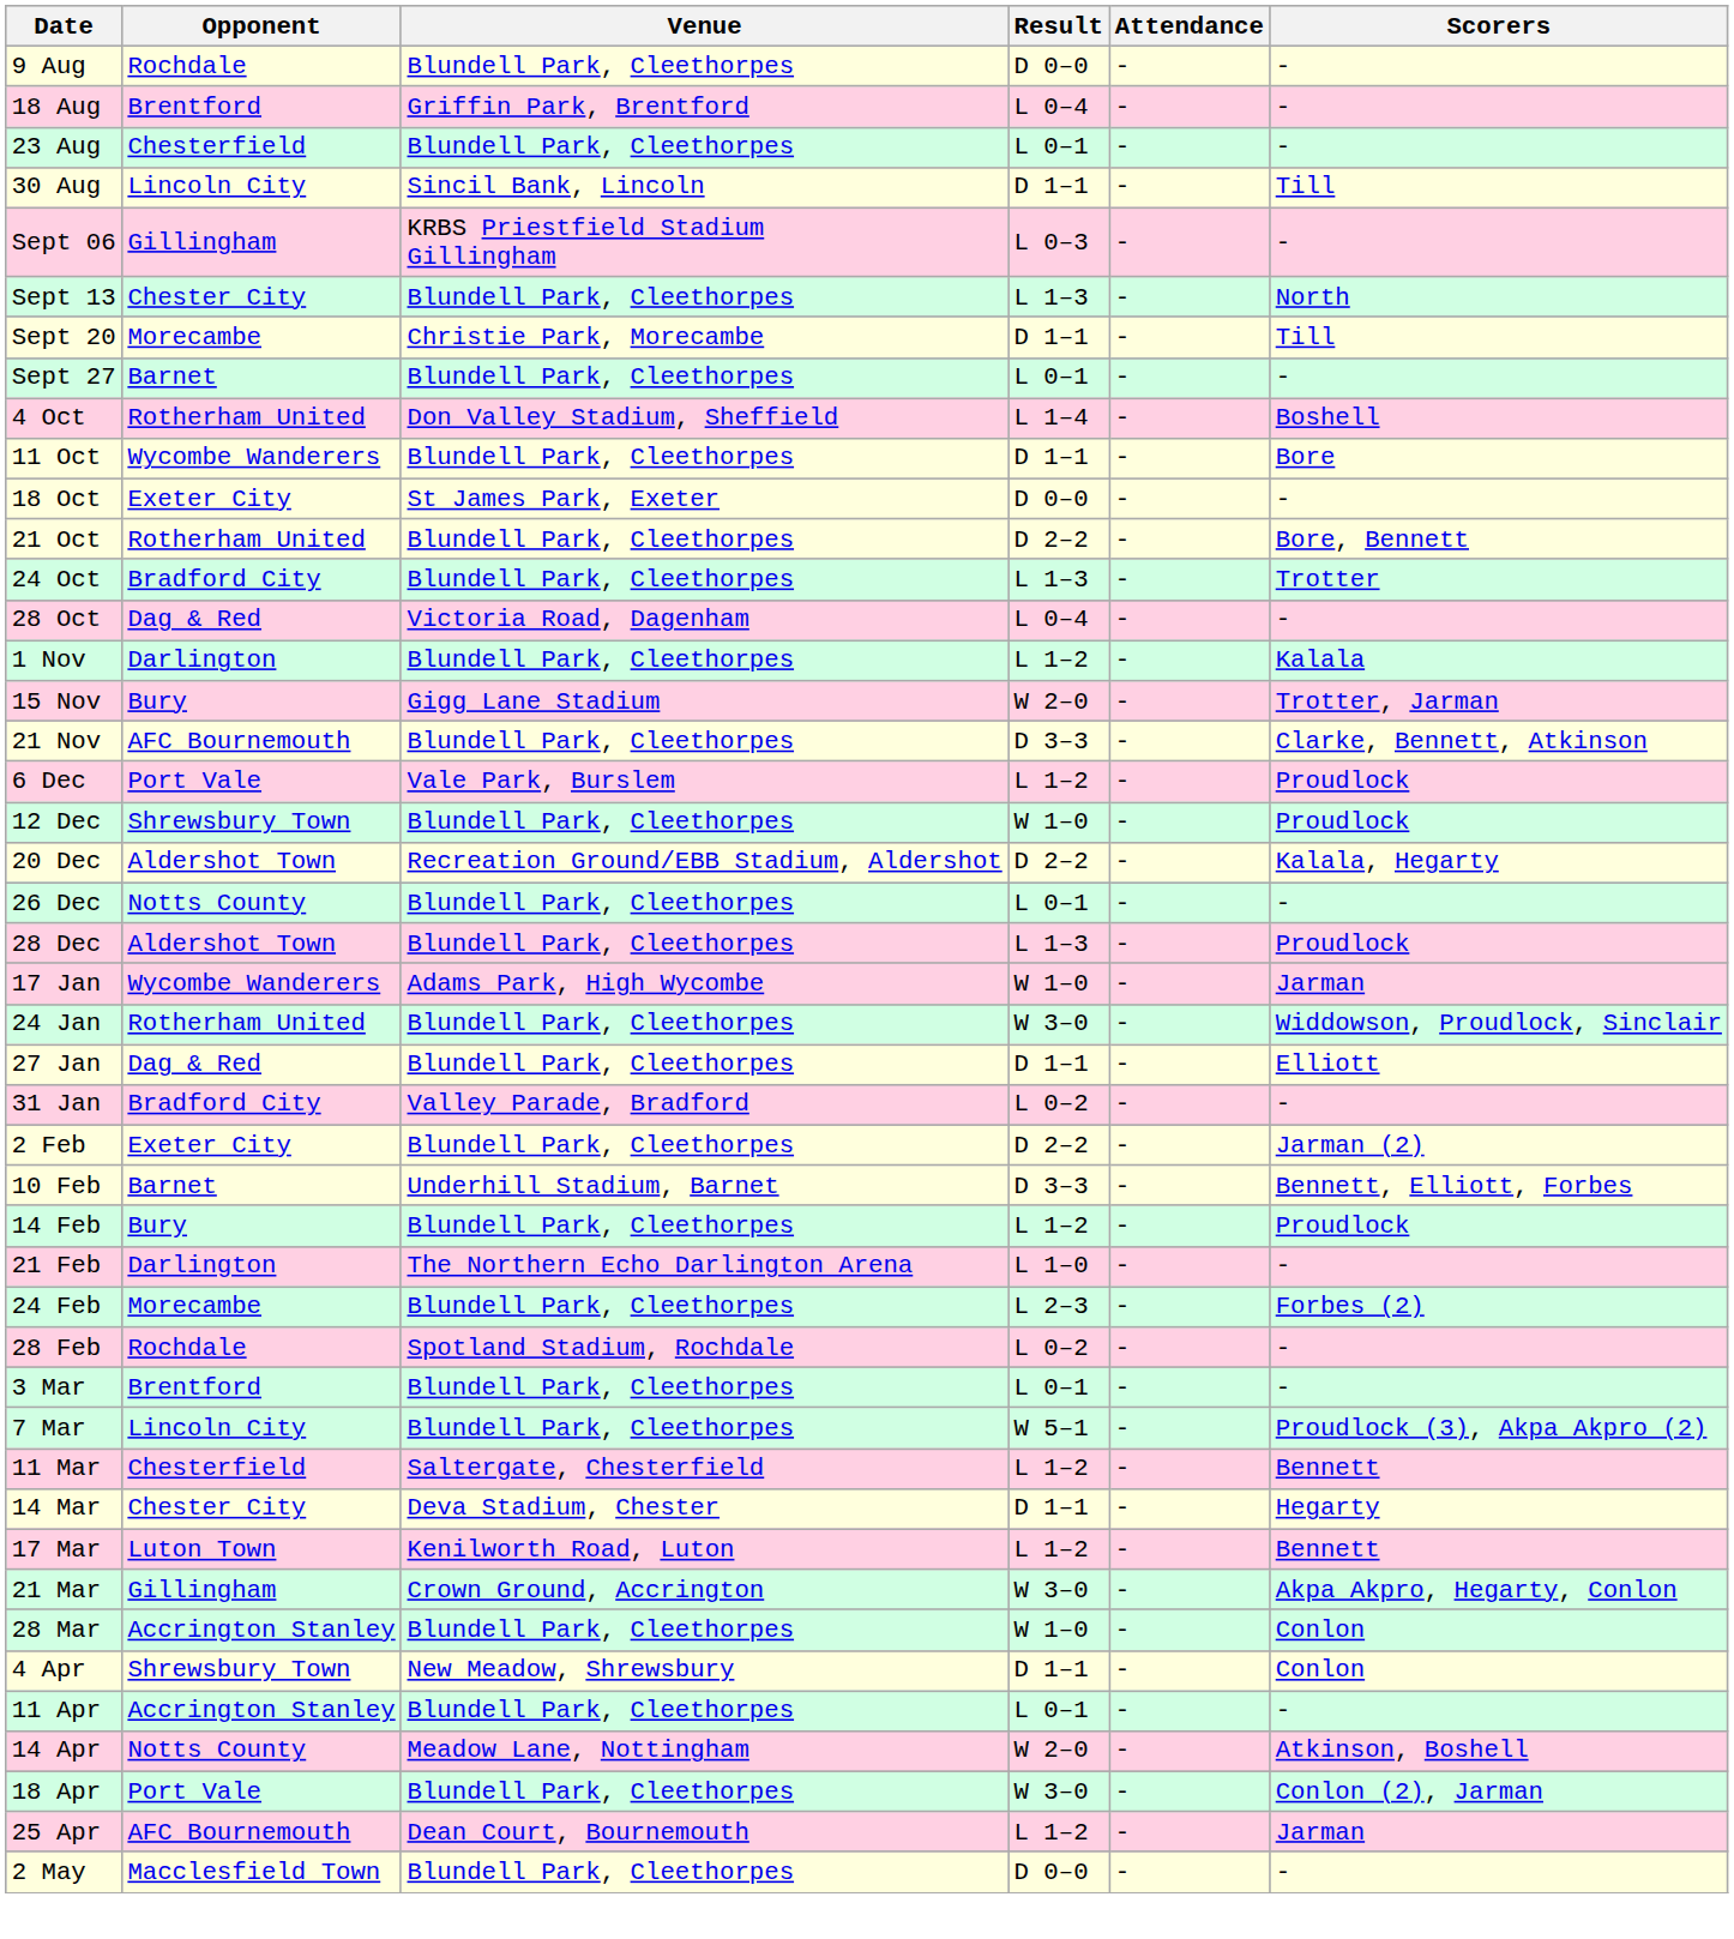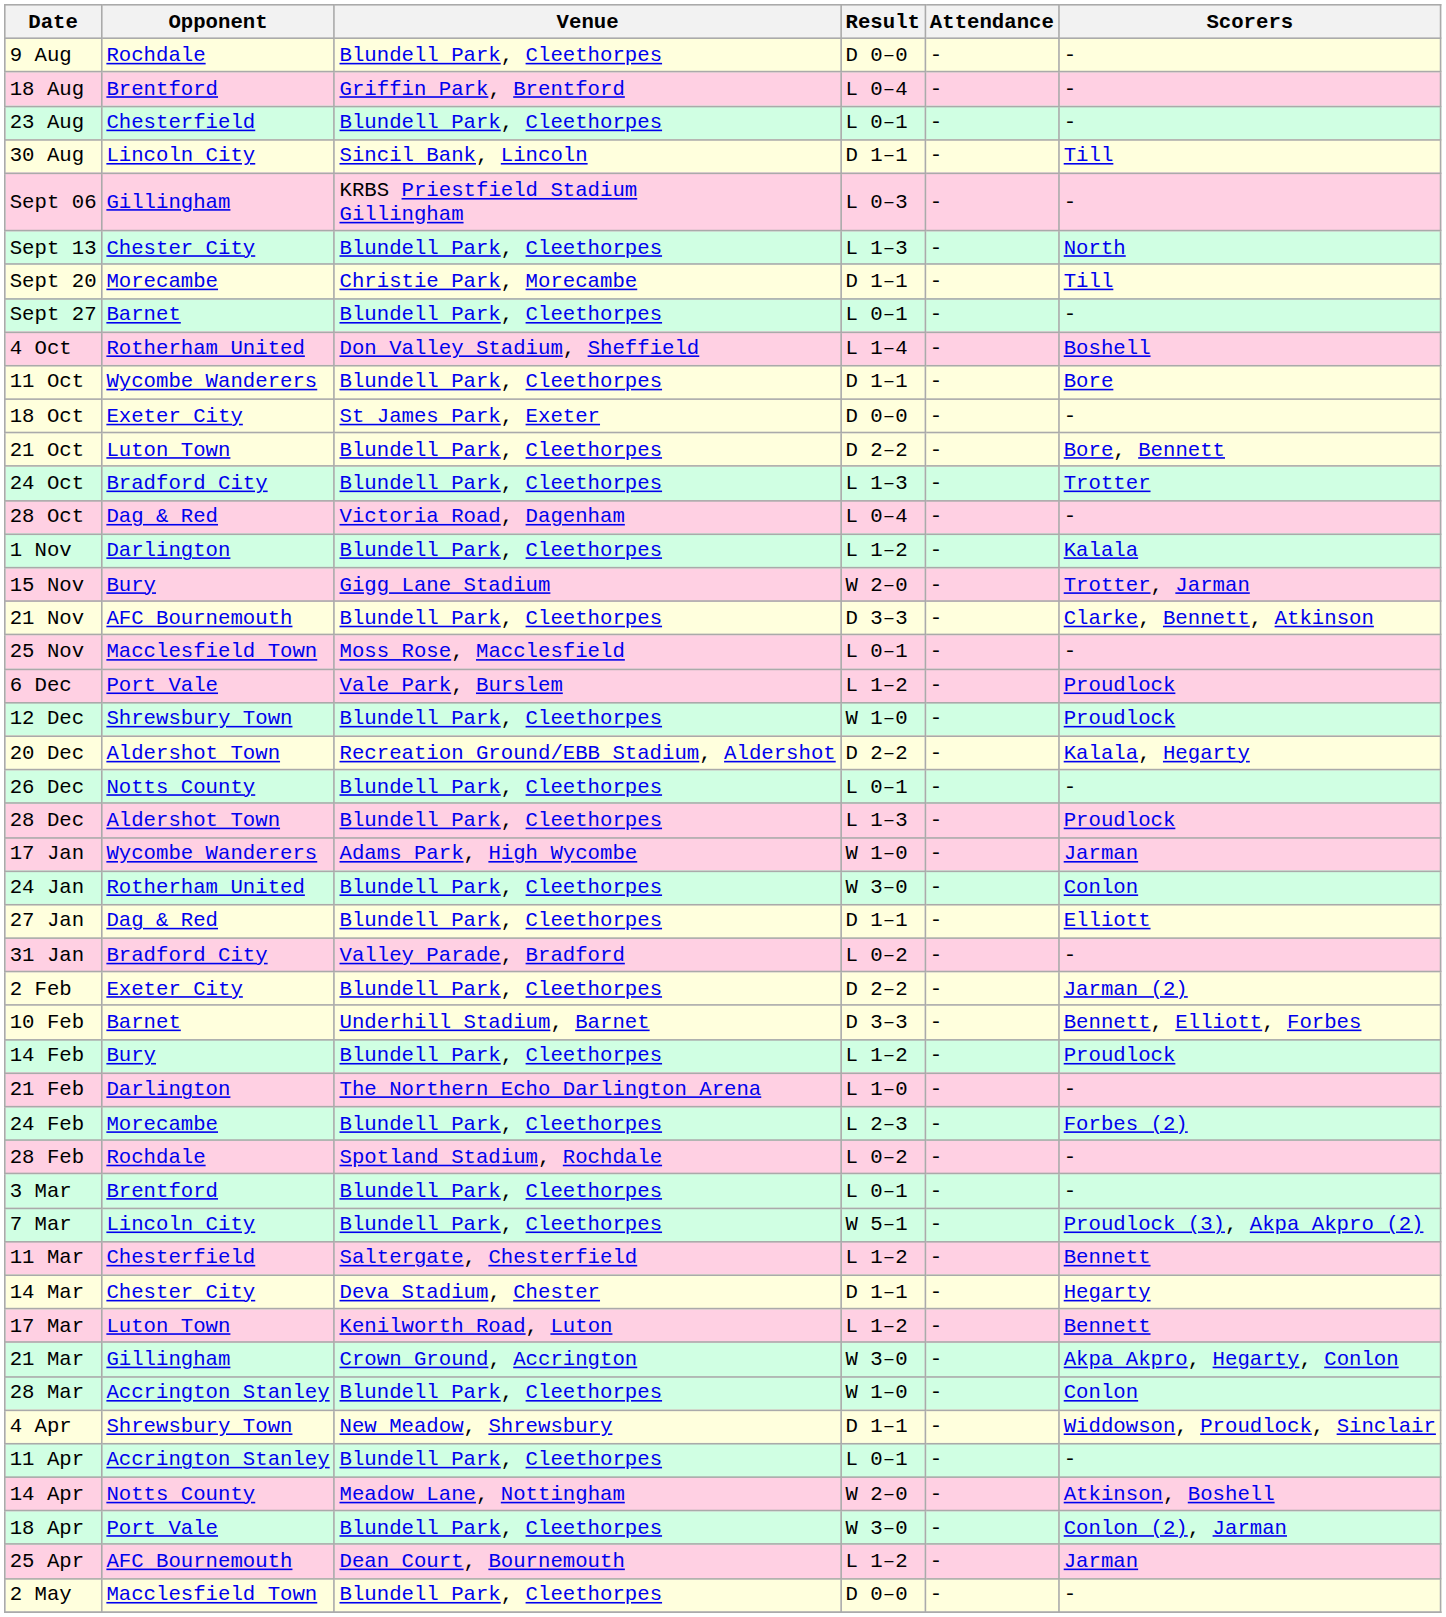21 Oct | Opponent: Rotherham United -> Luton Town
+ row: 25 Nov | Macclesfield Town | Moss Rose, Macclesfield | L 0–1 | - | -
24 Jan | Scorers: Widdowson, Proudlock, Sinclair -> Conlon
4 Apr | Scorers: Conlon -> Widdowson, Proudlock, Sinclair
